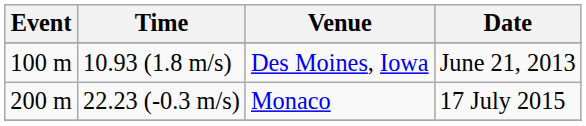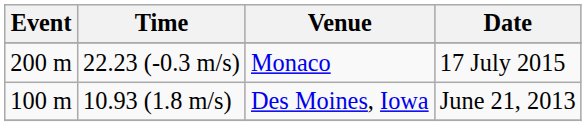rows swapped: 10.93 (1.8 m/s) <-> 22.23 (-0.3 m/s)
